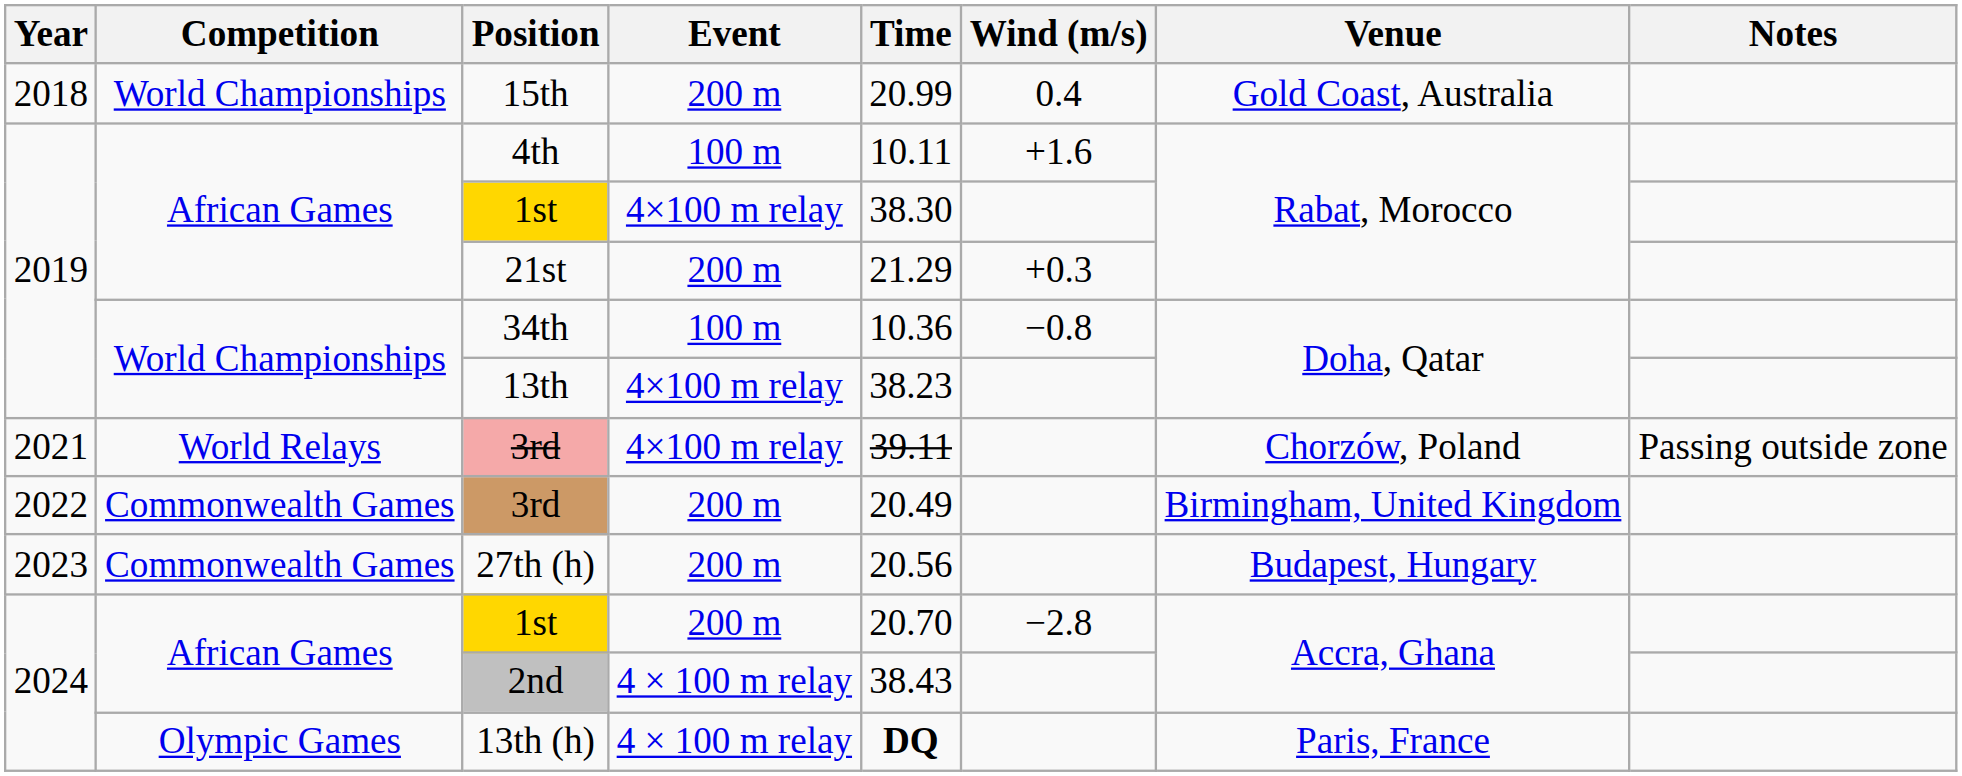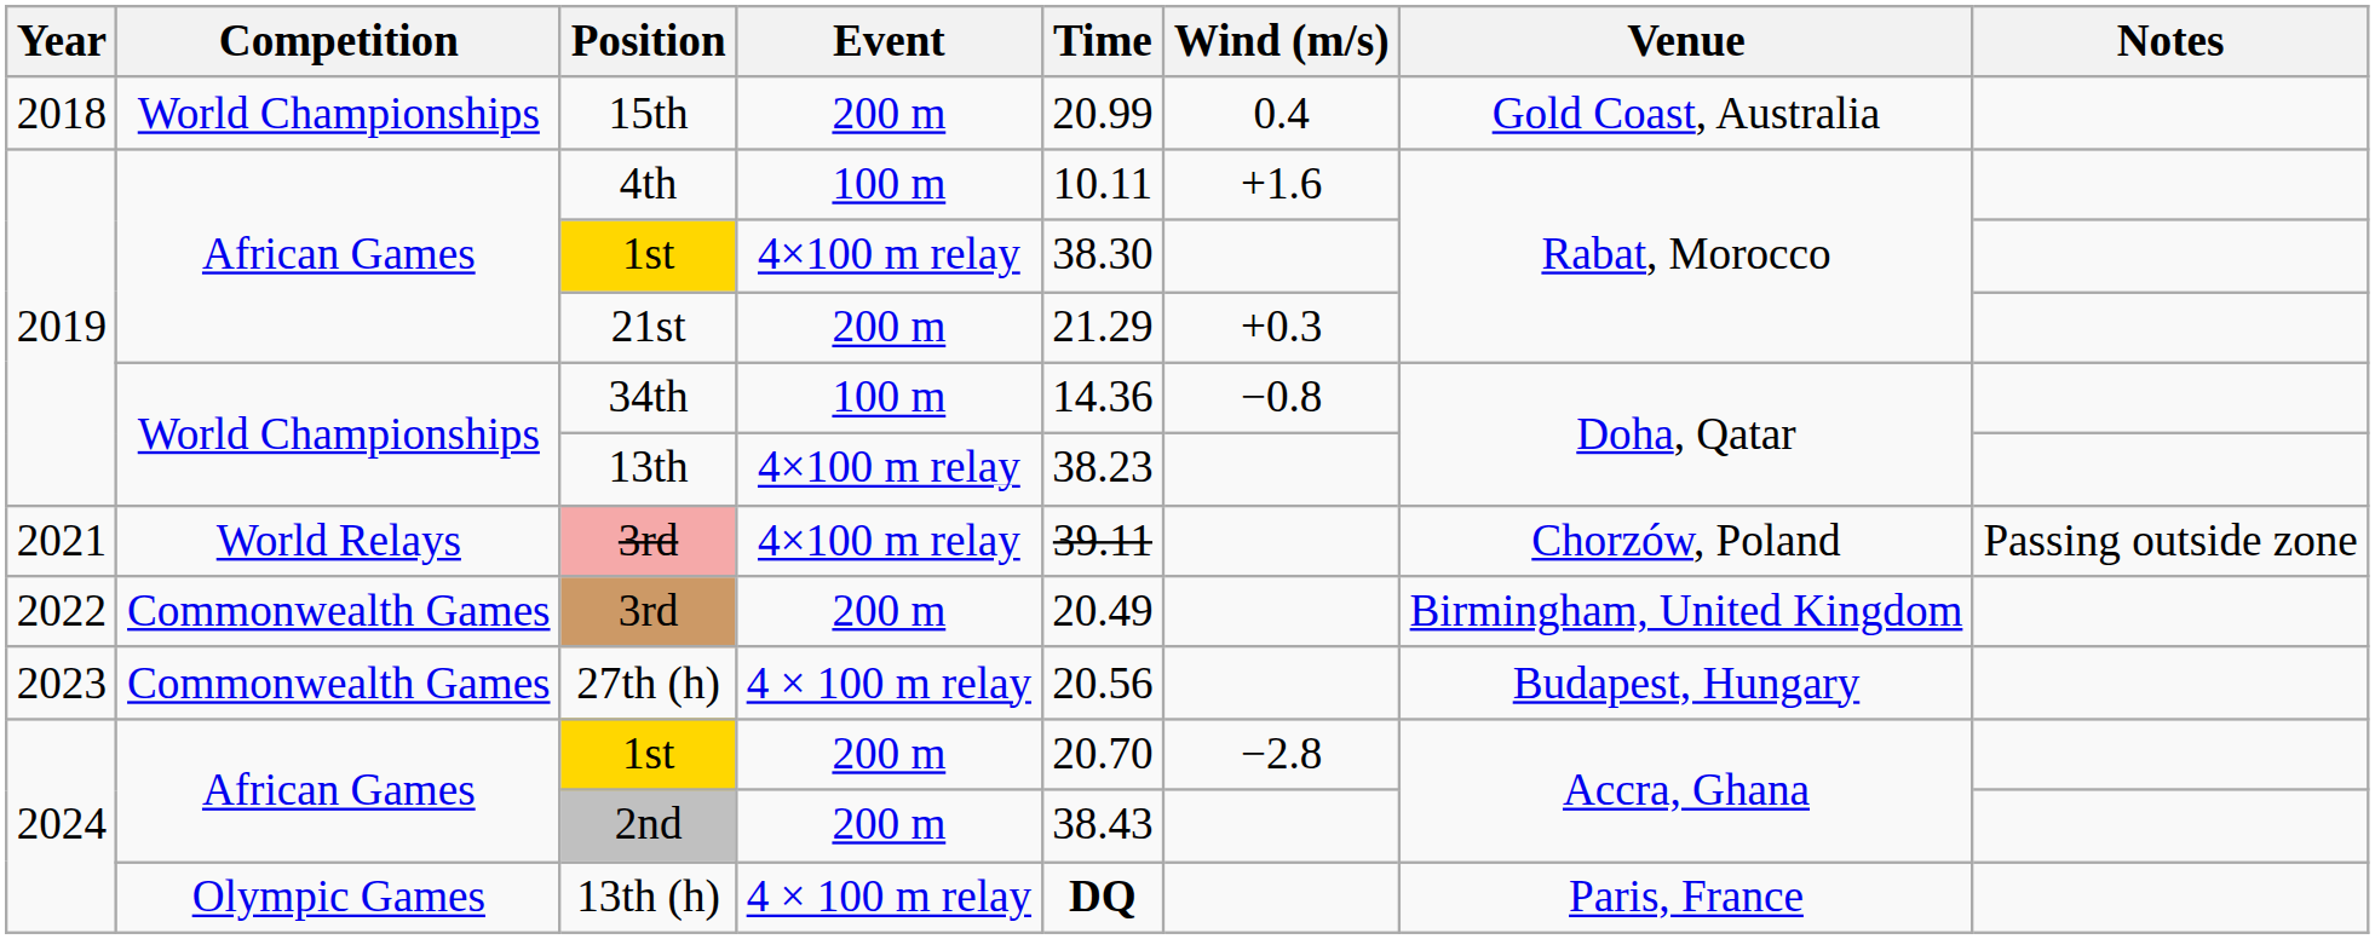34th | Time: 10.36 -> 14.36
27th (h) | Event: 200 m -> 4 × 100 m relay
2nd | Event: 4 × 100 m relay -> 200 m
